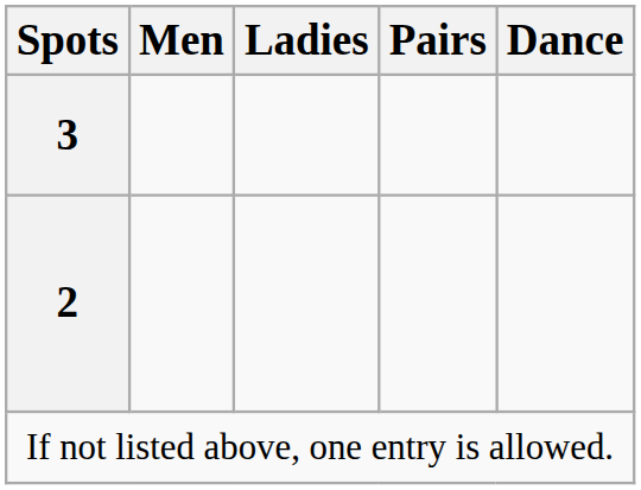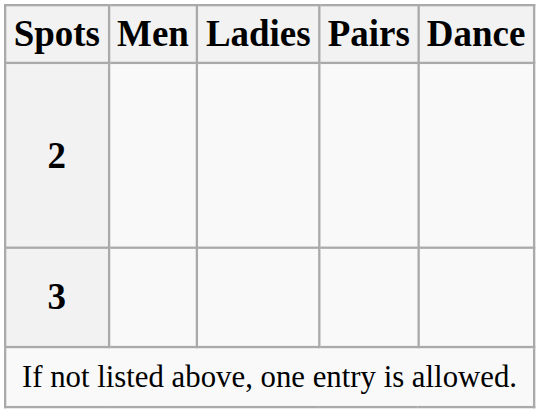rows swapped: 3 <-> 2
